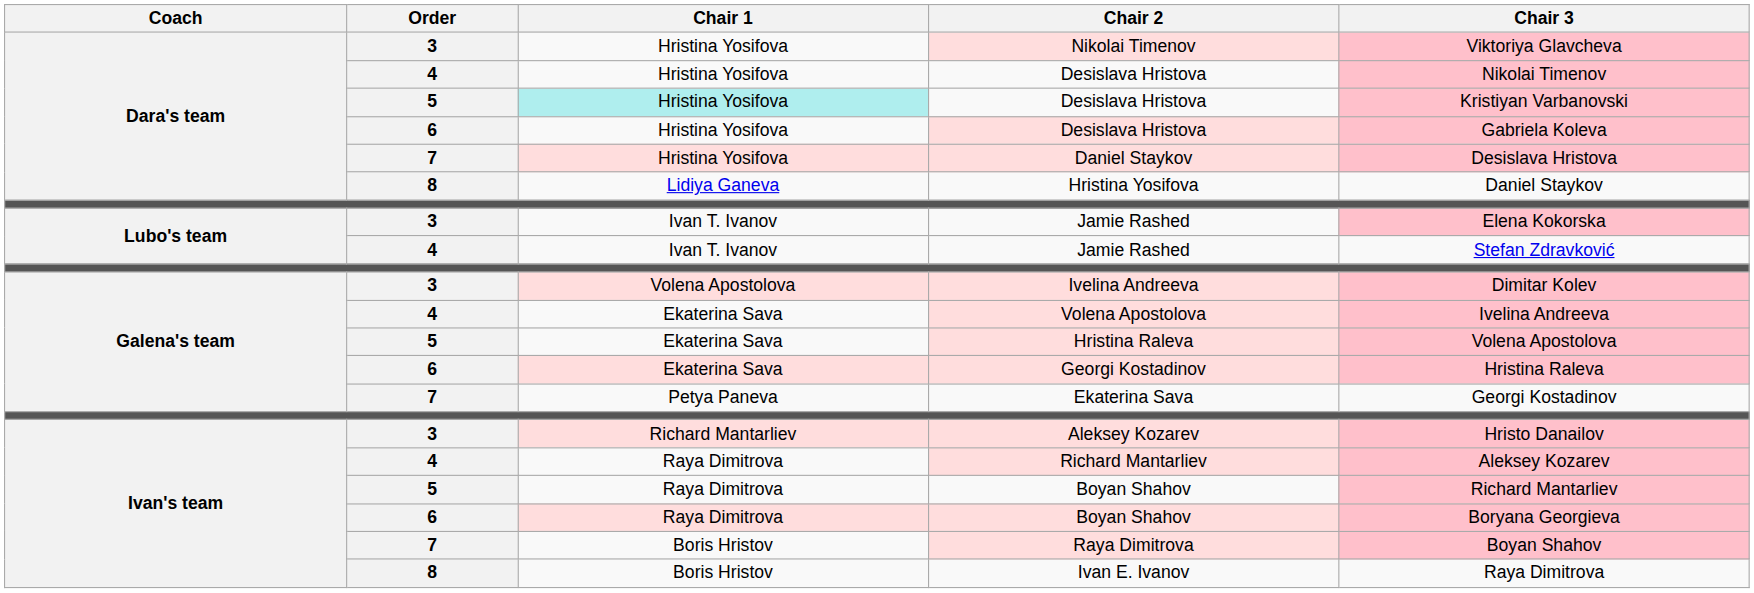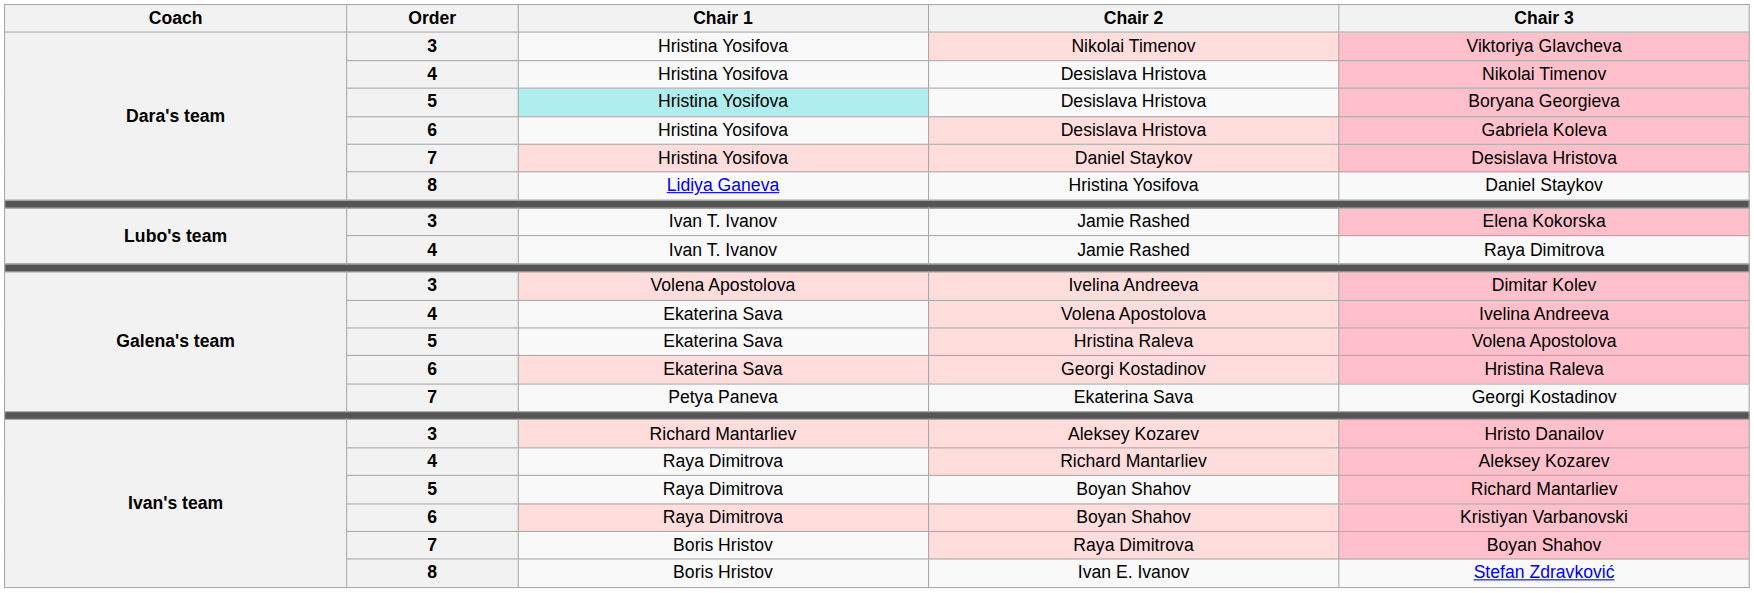5 / Desislava Hristova | Chair 3: Kristiyan Varbanovski -> Boryana Georgieva
4 / Jamie Rashed | Chair 3: Stefan Zdravković -> Raya Dimitrova
6 / Boyan Shahov | Chair 3: Boryana Georgieva -> Kristiyan Varbanovski
Ivan E. Ivanov | Chair 3: Raya Dimitrova -> Stefan Zdravković
